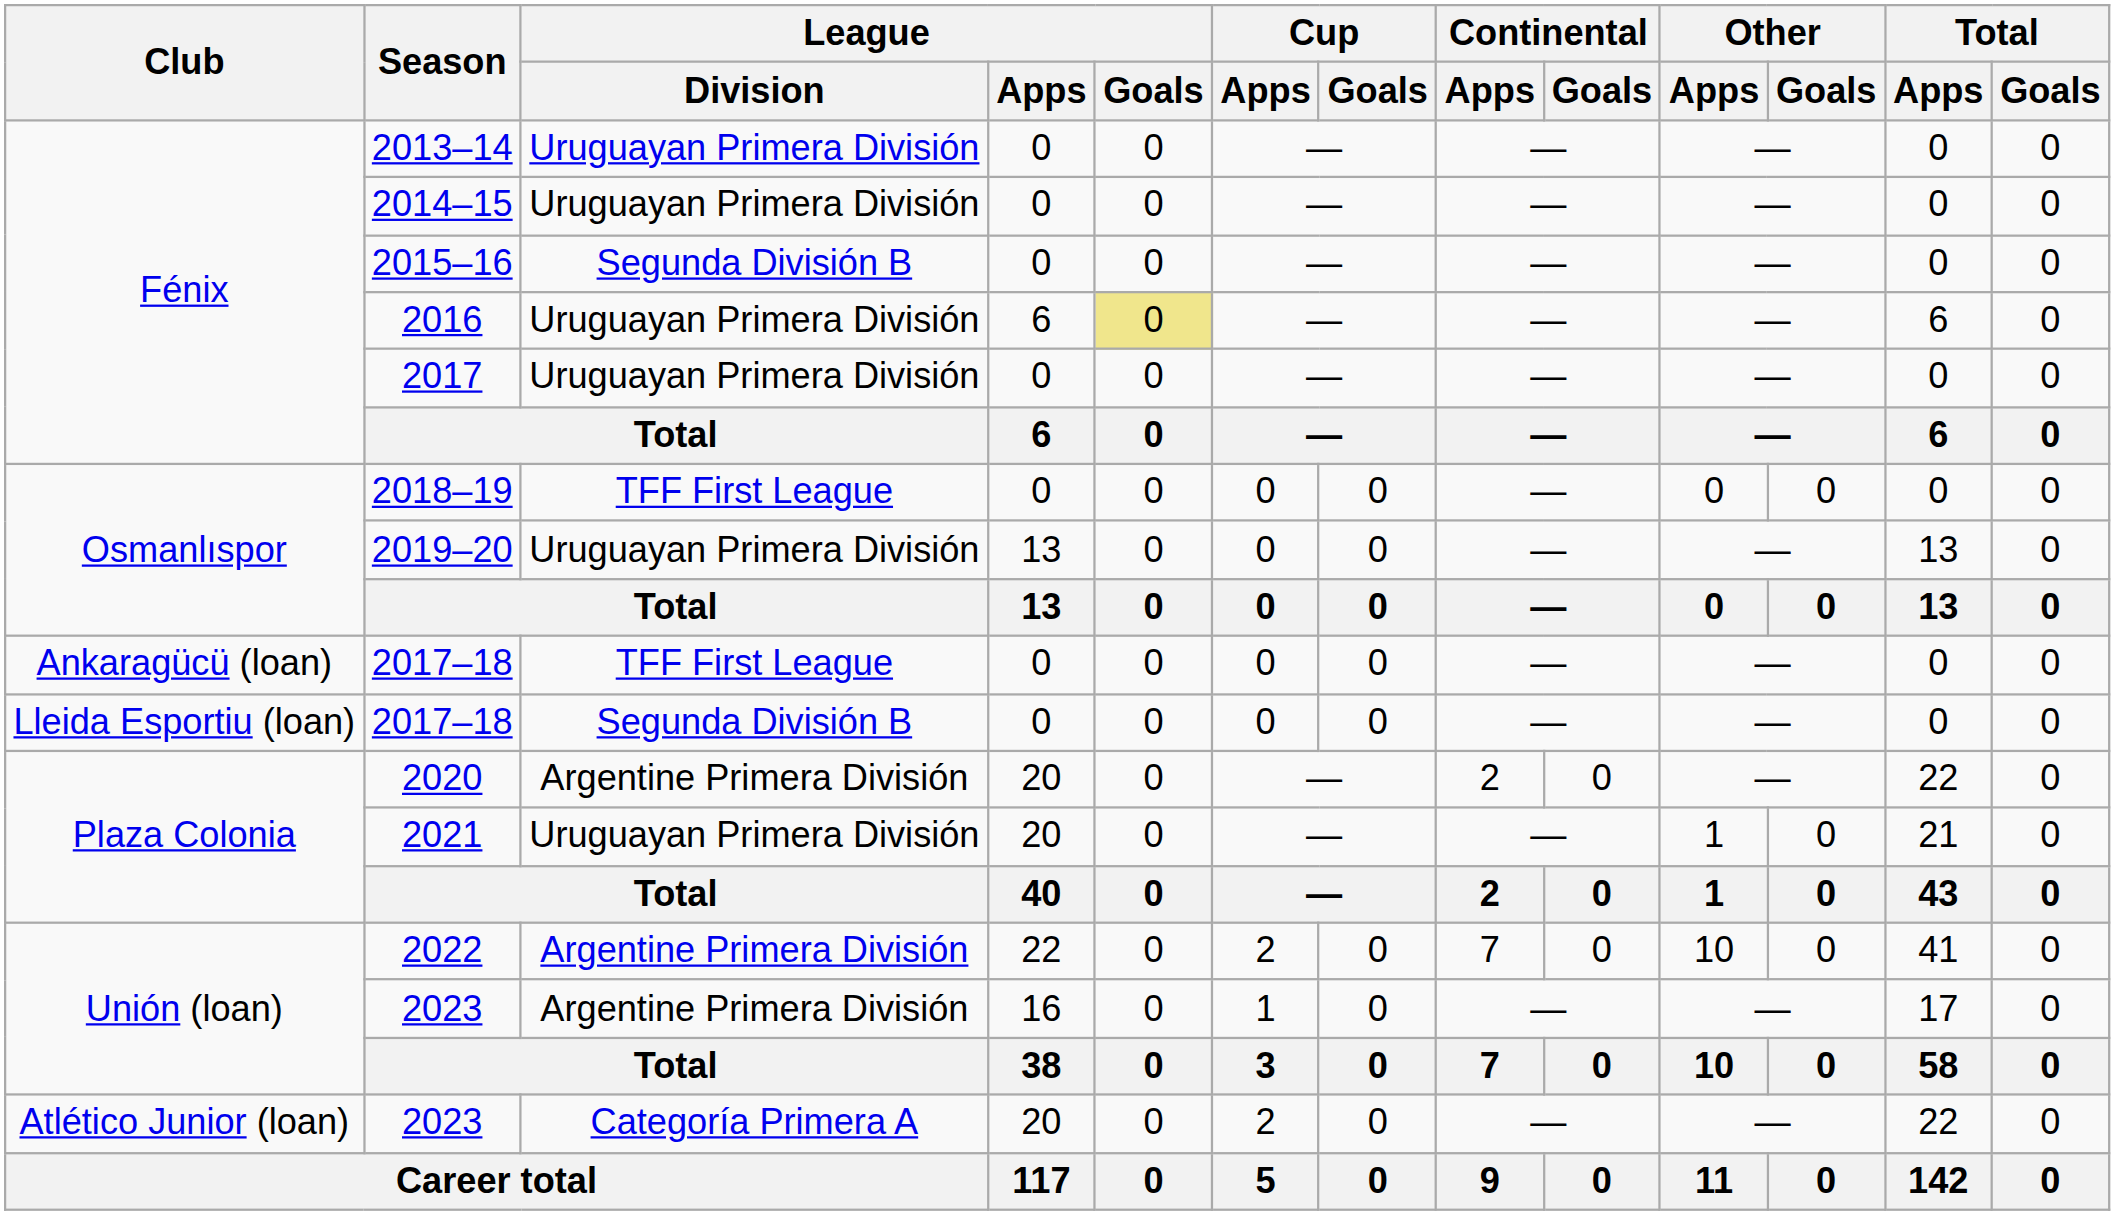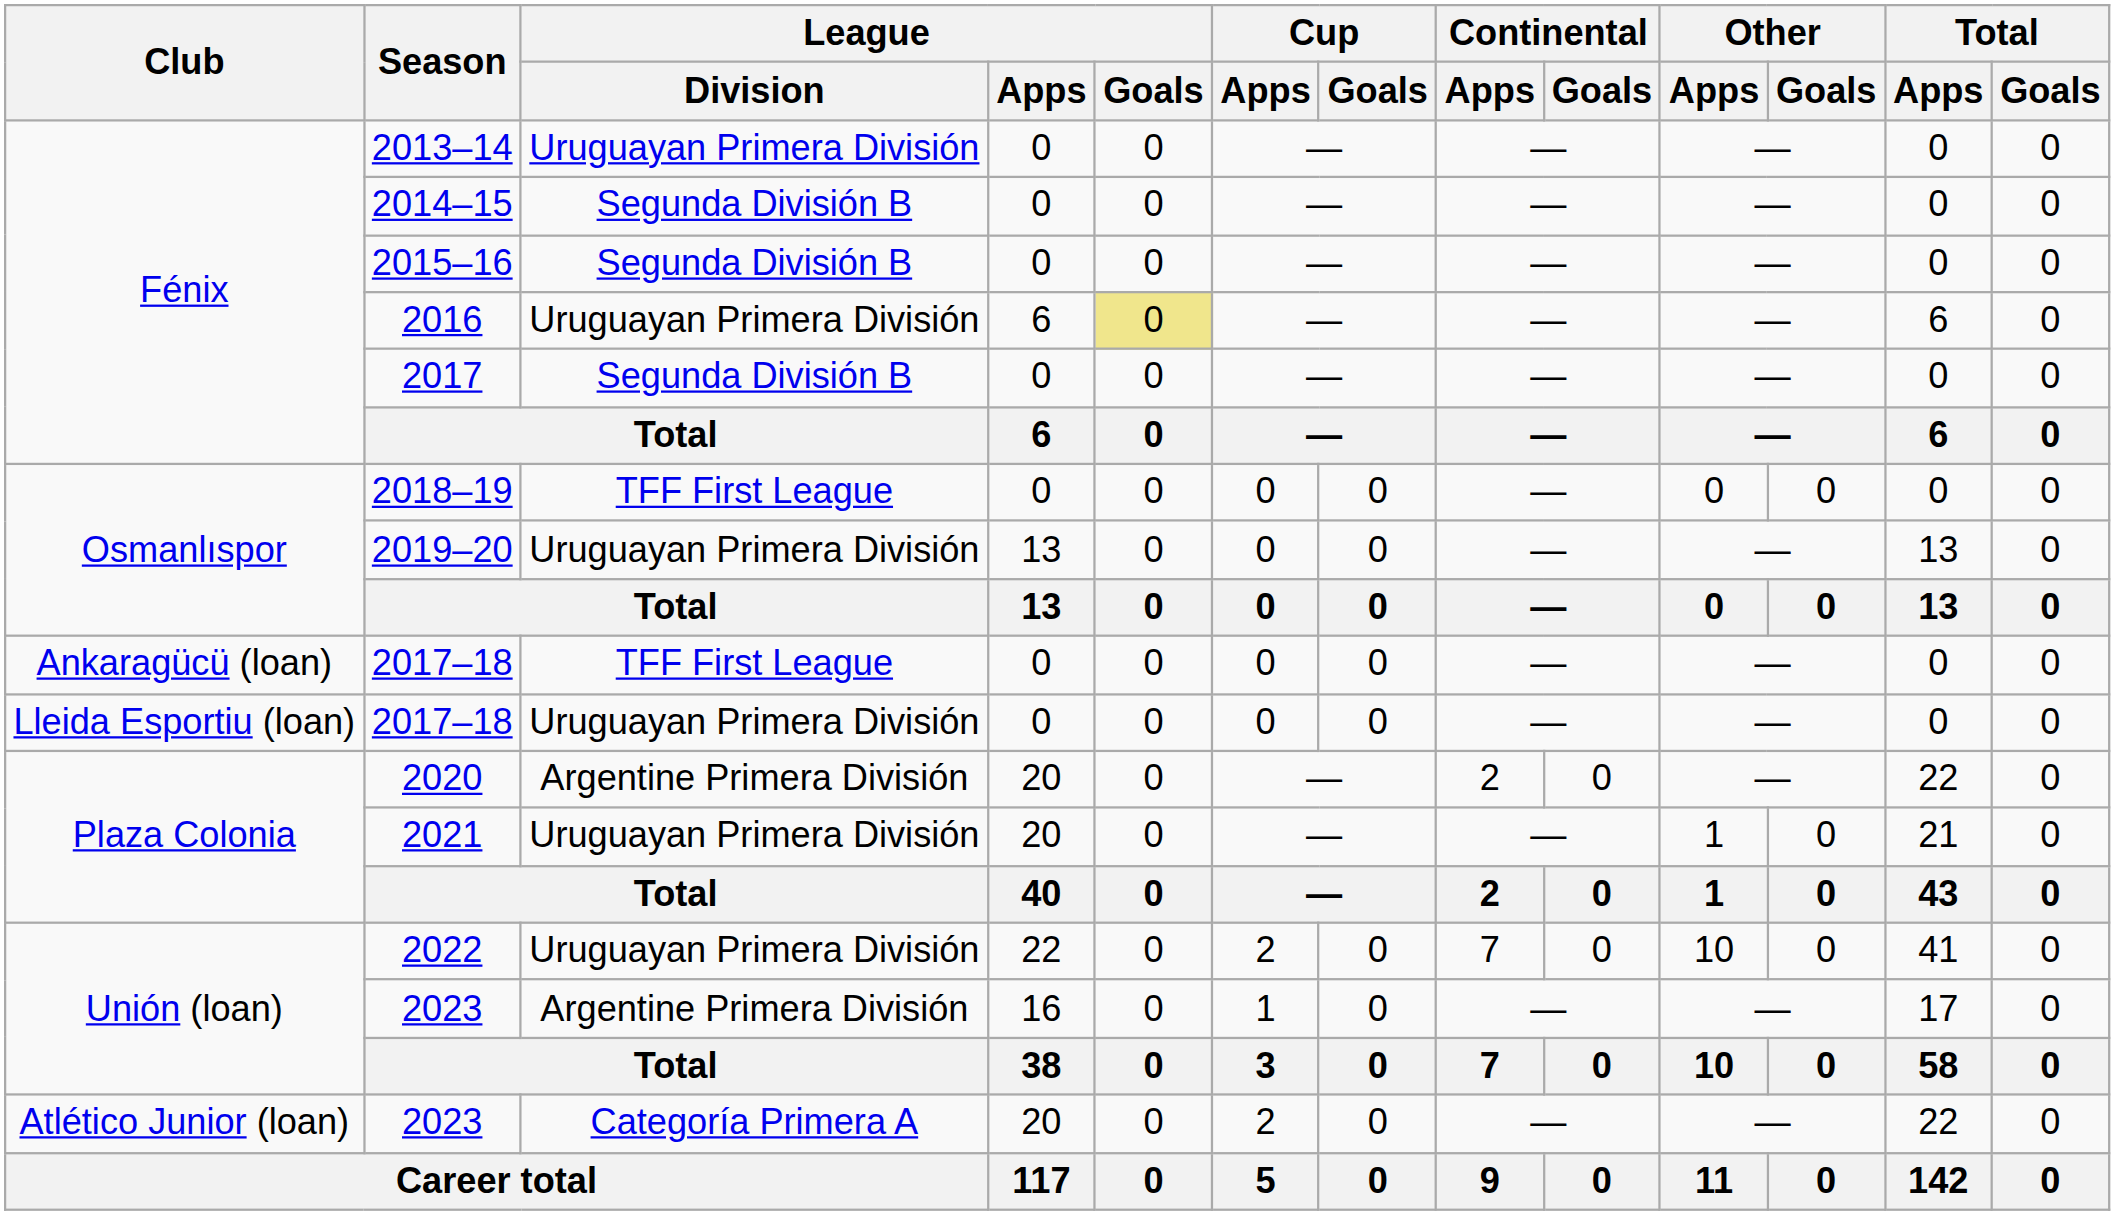2014–15 | League / Division: Uruguayan Primera División -> Segunda División B
2017 | League / Division: Uruguayan Primera División -> Segunda División B
Lleida Esportiu (loan) / 2017–18 | League / Division: Segunda División B -> Uruguayan Primera División
2022 | League / Division: Argentine Primera División -> Uruguayan Primera División
